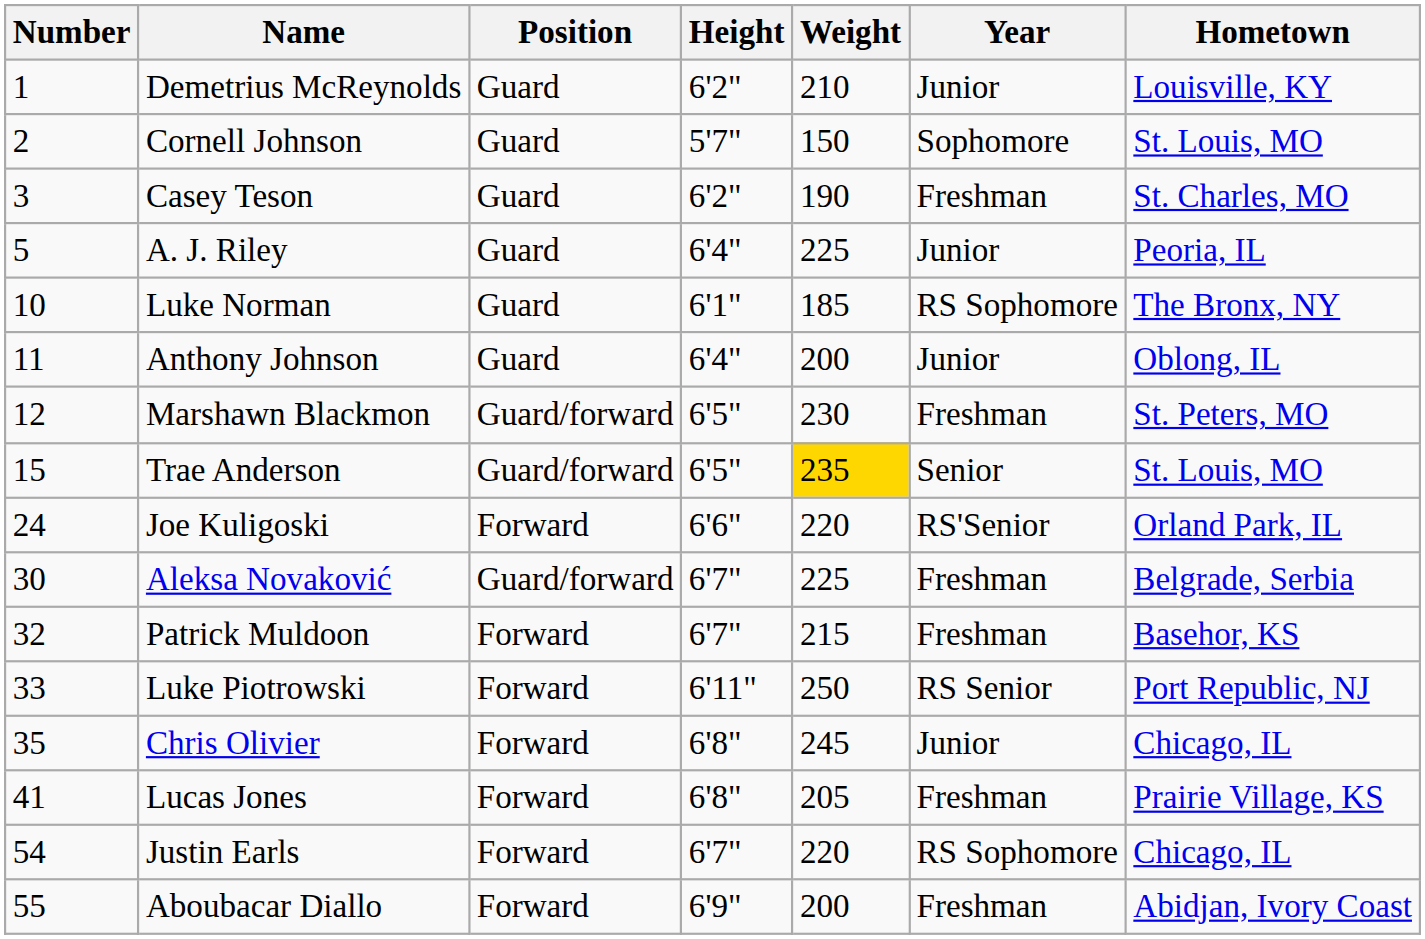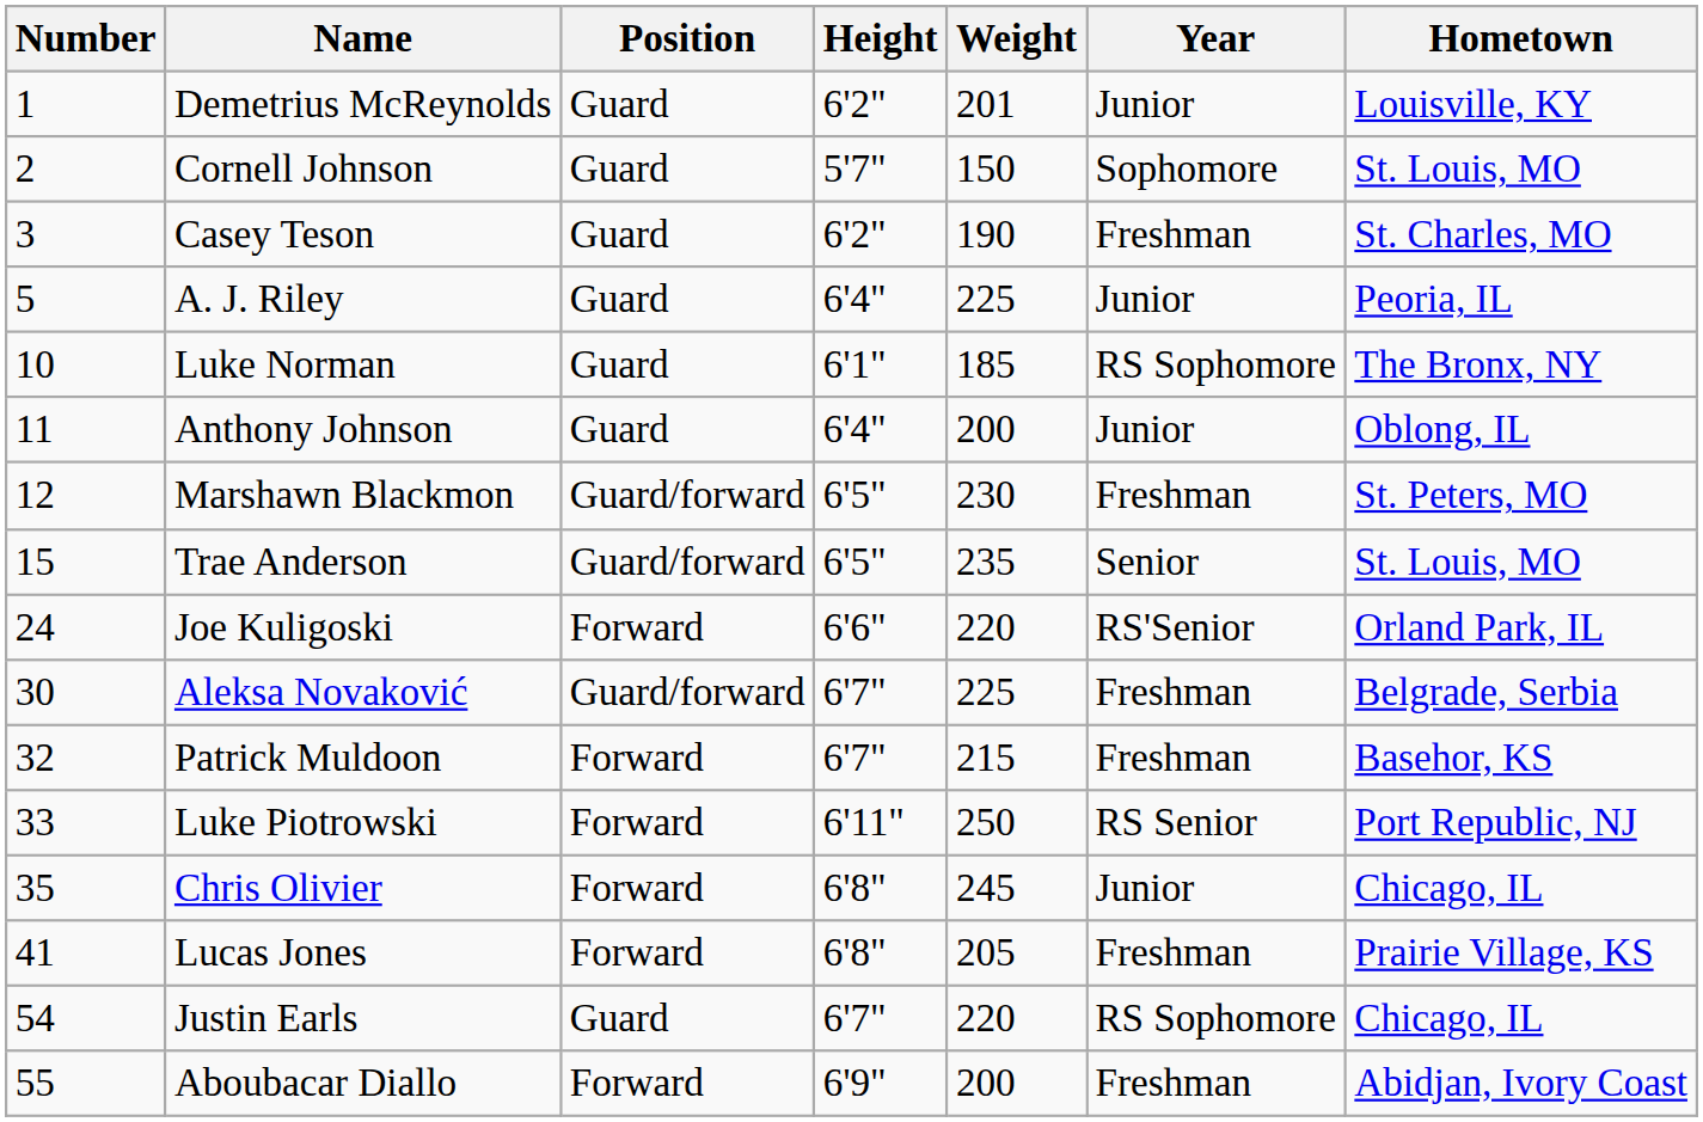Demetrius McReynolds | Weight: 210 -> 201
Trae Anderson | Weight: gold background -> no background
Justin Earls | Position: Forward -> Guard
